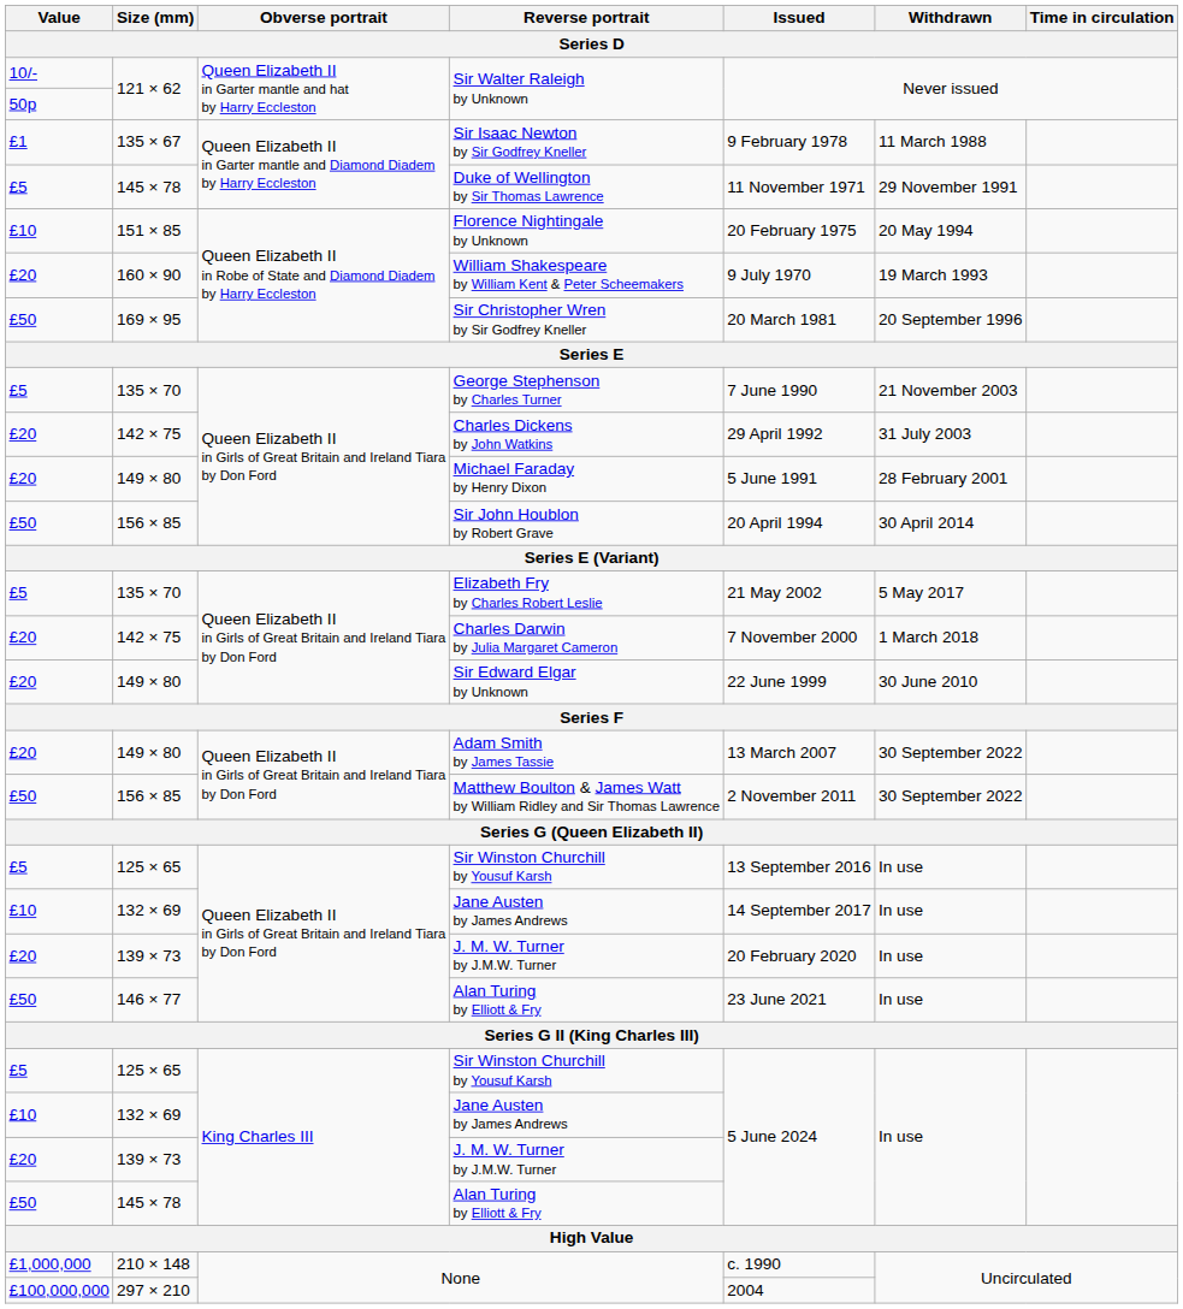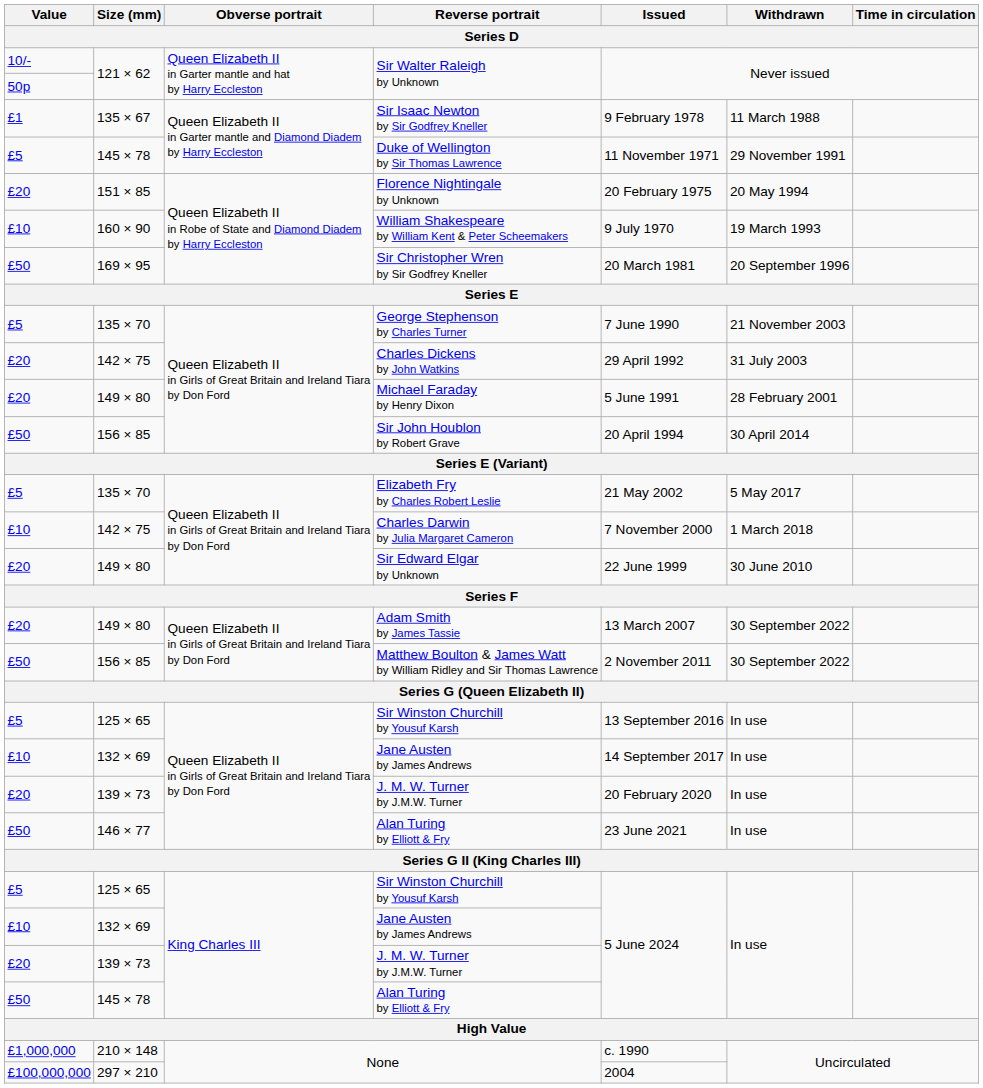Florence Nightingale by Unknown | Value: £10 -> £20
William Shakespeare by William Kent & Peter Scheemakers | Value: £20 -> £10
Charles Darwin by Julia Margaret Cameron | Value: £20 -> £10
